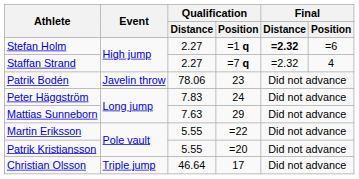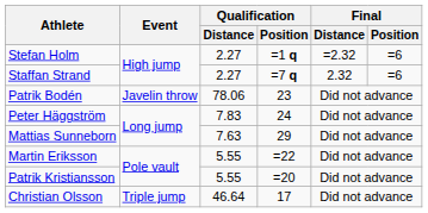Stefan Holm | Final / Distance: bold -> normal
Staffan Strand | Final / Distance: =2.32 -> 2.32
Staffan Strand | Final / Position: 4 -> =6
